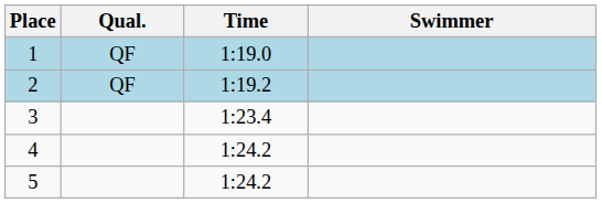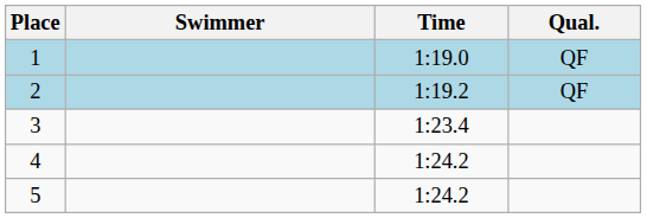columns swapped: Swimmer <-> Qual.
